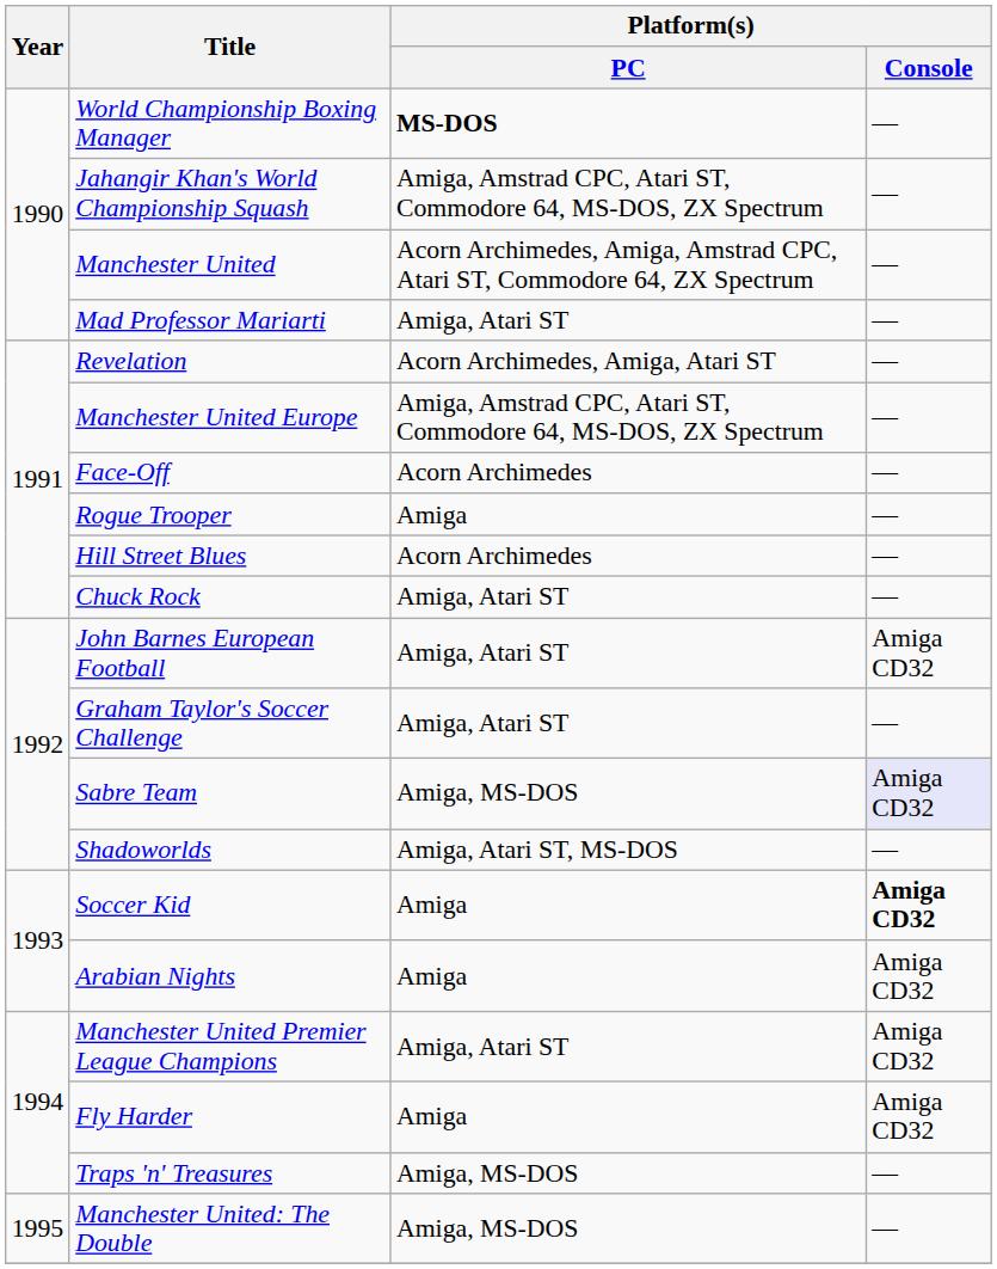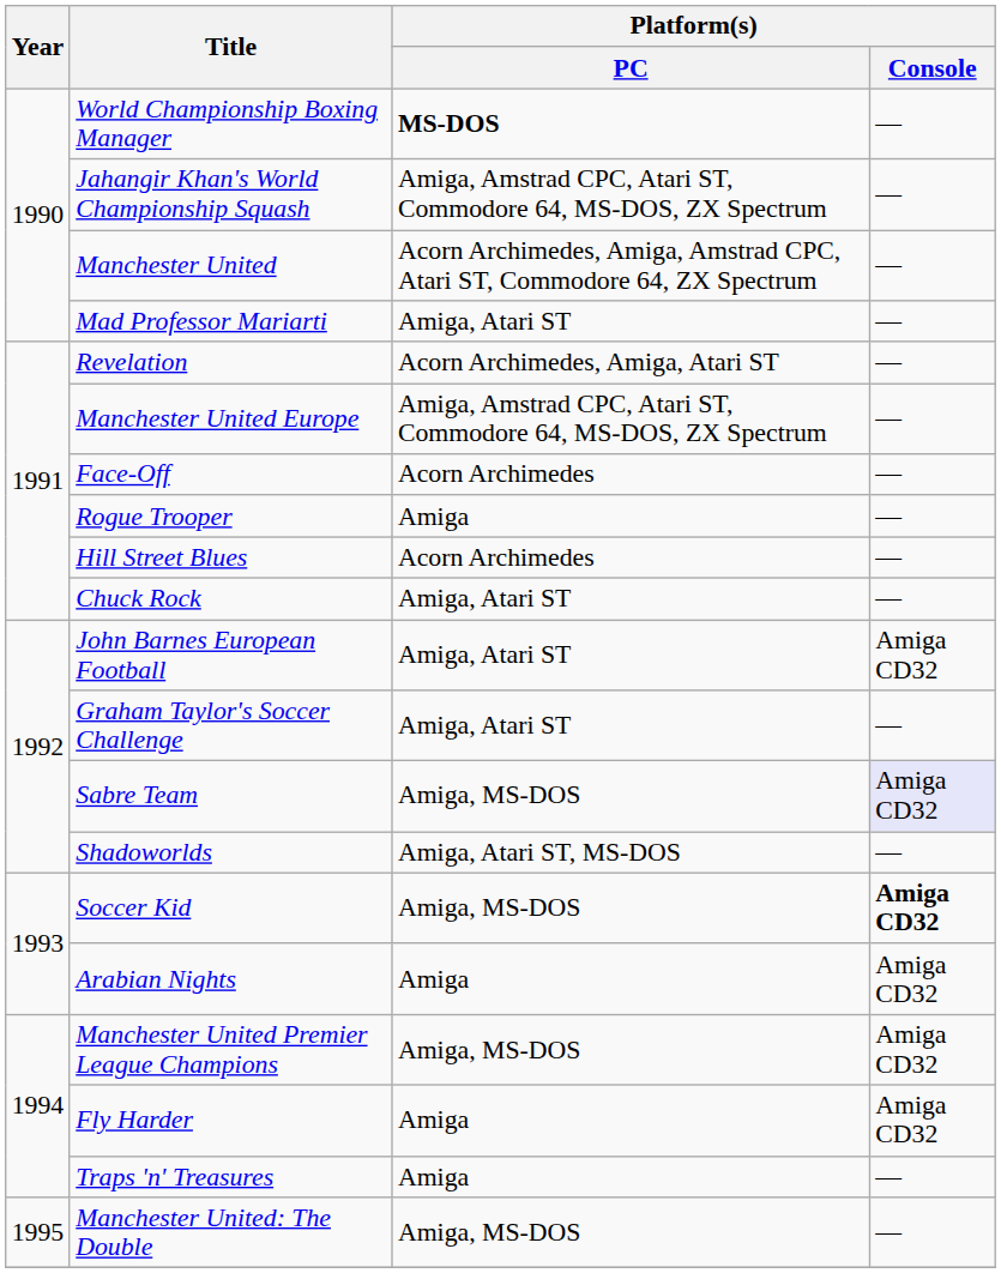Soccer Kid | Platform(s) / PC: Amiga -> Amiga, MS-DOS
Manchester United Premier League Champions | Platform(s) / PC: Amiga, Atari ST -> Amiga, MS-DOS
Traps 'n' Treasures | Platform(s) / PC: Amiga, MS-DOS -> Amiga
